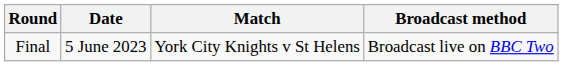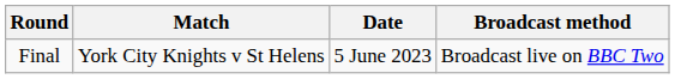columns swapped: Match <-> Date
